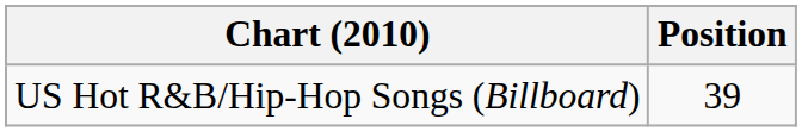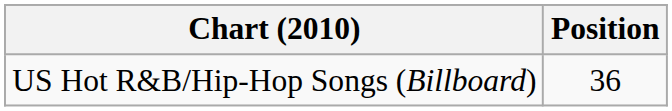US Hot R&B/Hip-Hop Songs (Billboard) | Position: 39 -> 36
